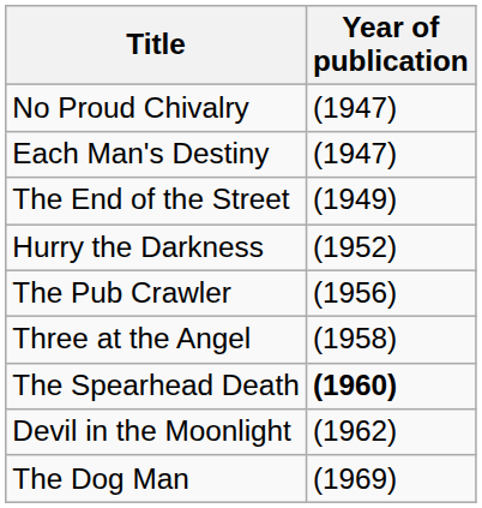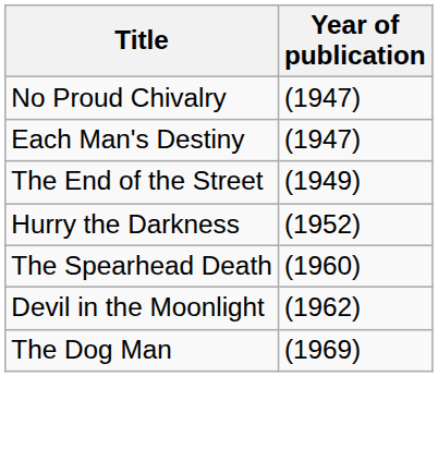- row: The Pub Crawler | (1956)
- row: Three at the Angel | (1958)
The Spearhead Death | Year of publication: bold -> normal
